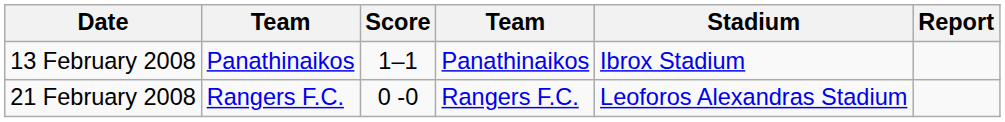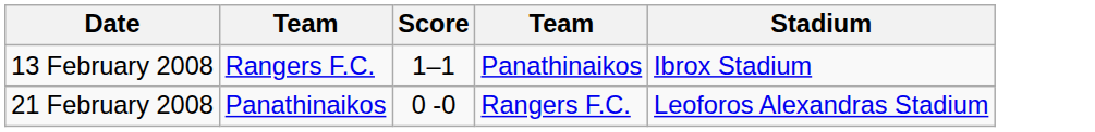- column: Report
13 February 2008 | column 2: Panathinaikos -> Rangers F.C.
21 February 2008 | column 2: Rangers F.C. -> Panathinaikos
